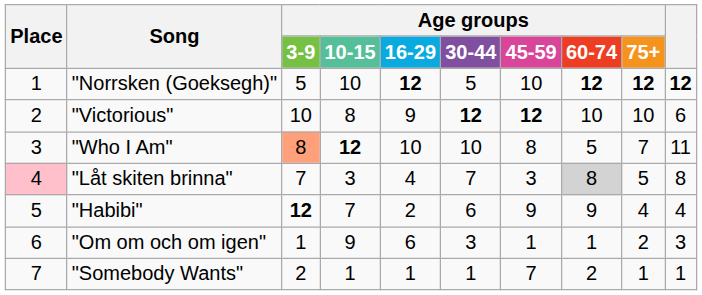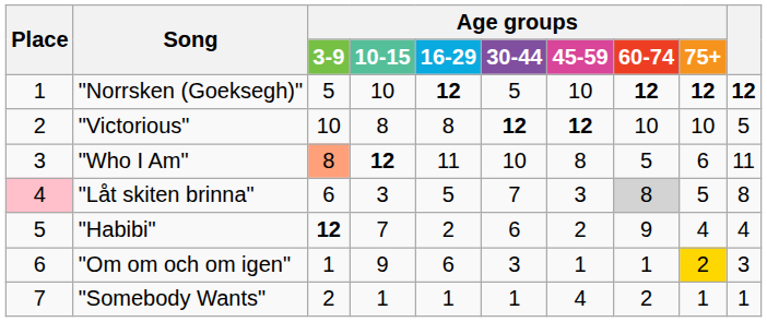"Victorious" | Age groups / 16-29: 9 -> 8
"Victorious" | column 10: 6 -> 5
"Who I Am" | Age groups / 16-29: 10 -> 11
"Who I Am" | Age groups / 75+: 7 -> 6
"Låt skiten brinna" | Age groups / 3-9: 7 -> 6
"Låt skiten brinna" | Age groups / 16-29: 4 -> 5
"Habibi" | Age groups / 45-59: 9 -> 2
"Om om och om igen" | Age groups / 75+: no background -> gold background
"Somebody Wants" | Age groups / 45-59: 7 -> 4
